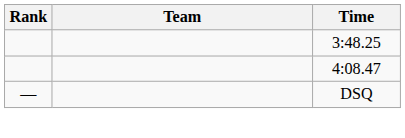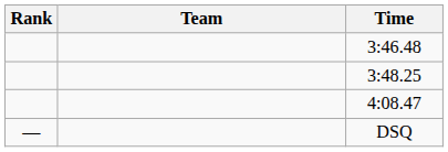+ row: 3:46.48
